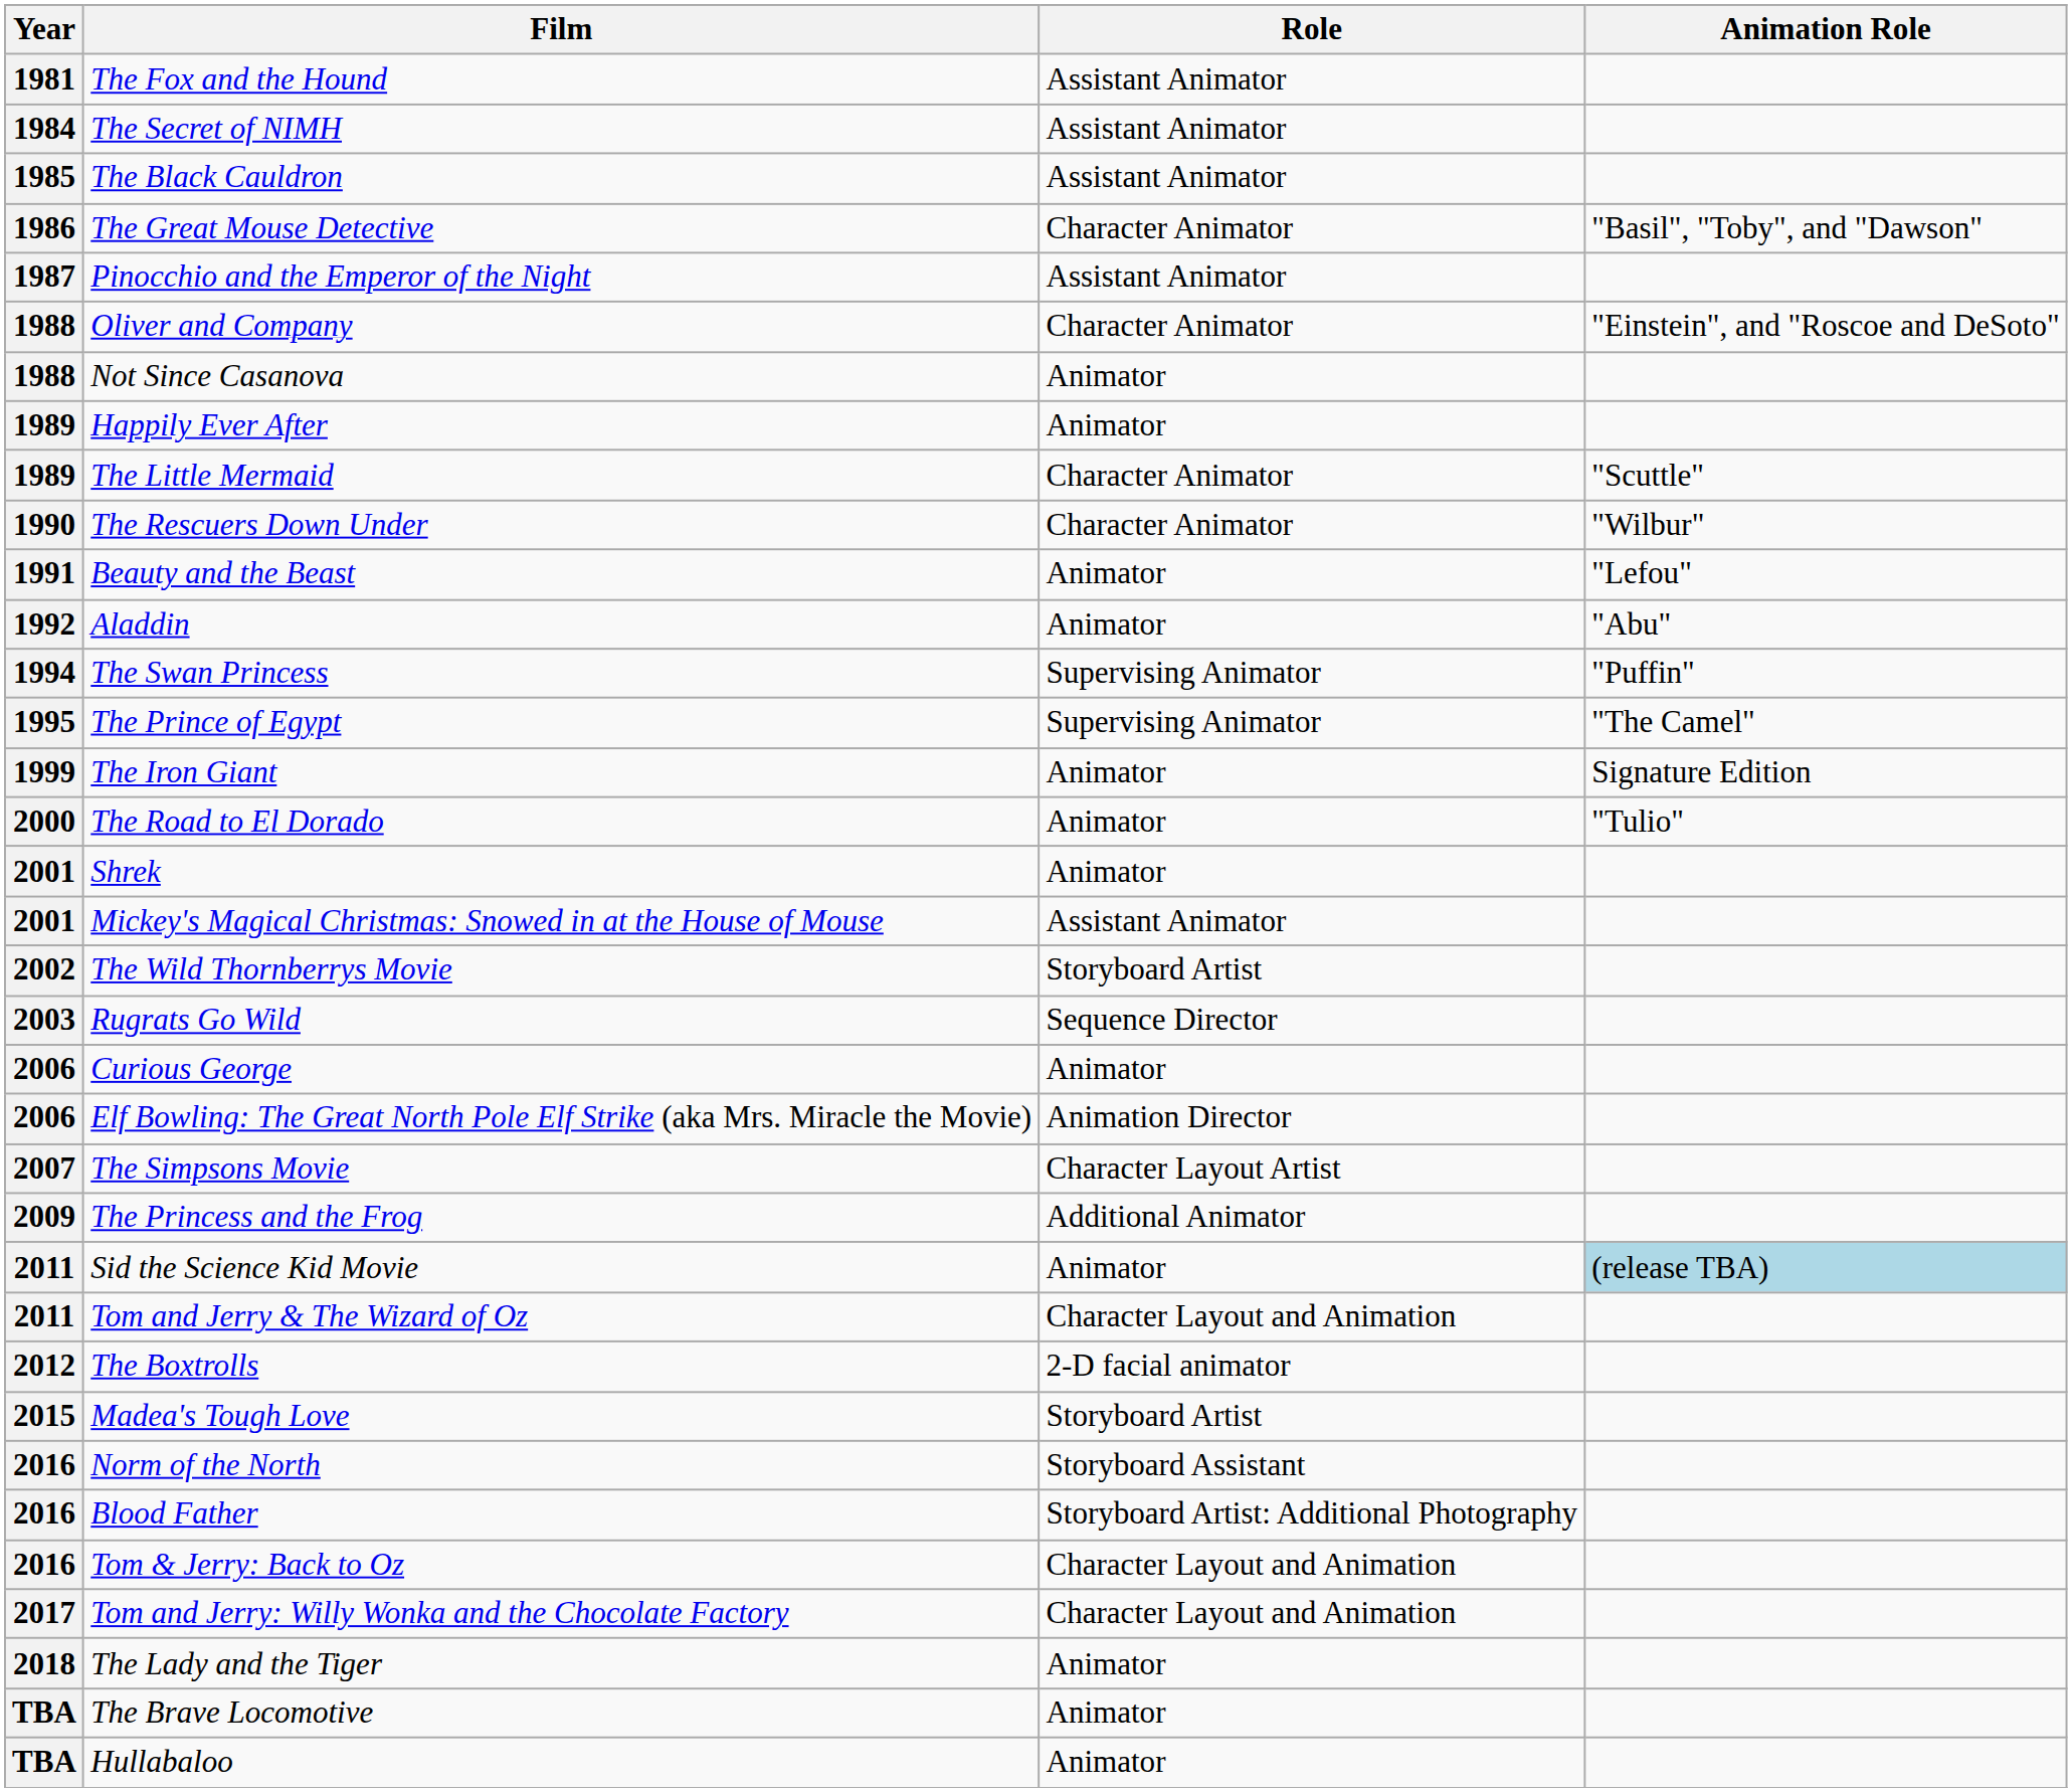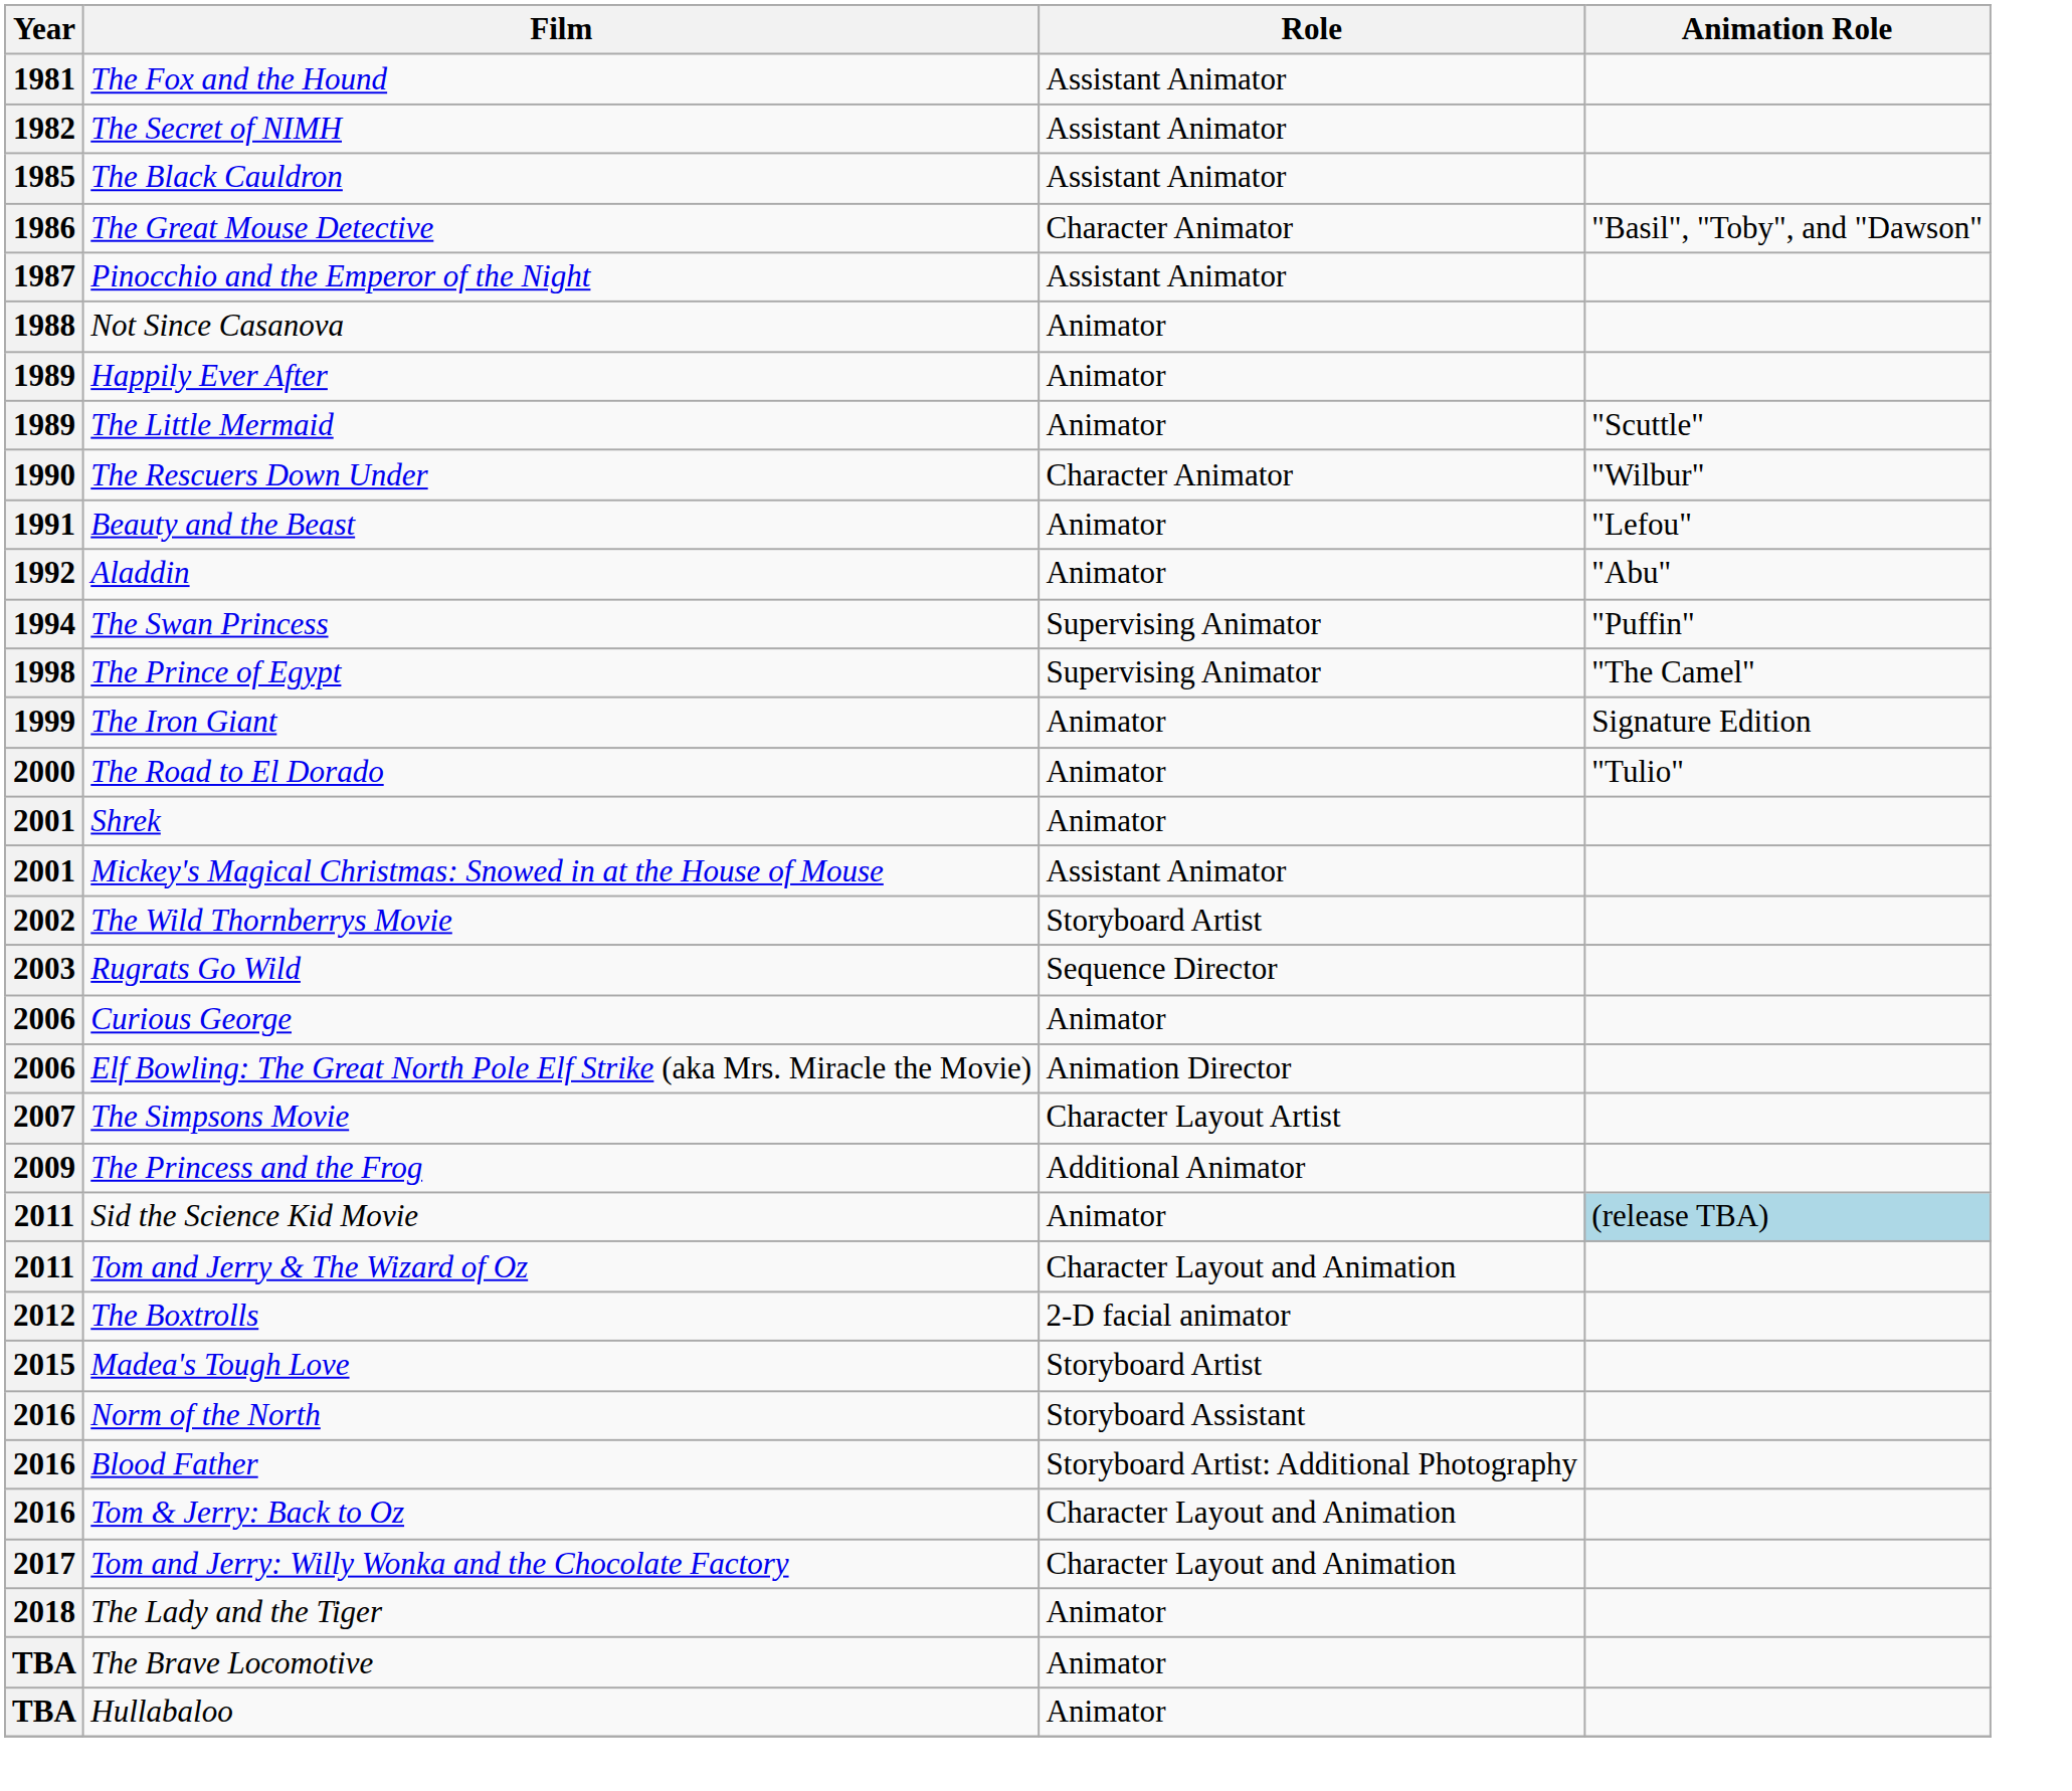The Secret of NIMH | Year: 1984 -> 1982
- row: 1988 | Oliver and Company | Character Animator | "Einstein", and "Roscoe and DeSoto"
The Little Mermaid | Role: Character Animator -> Animator
The Prince of Egypt | Year: 1995 -> 1998
